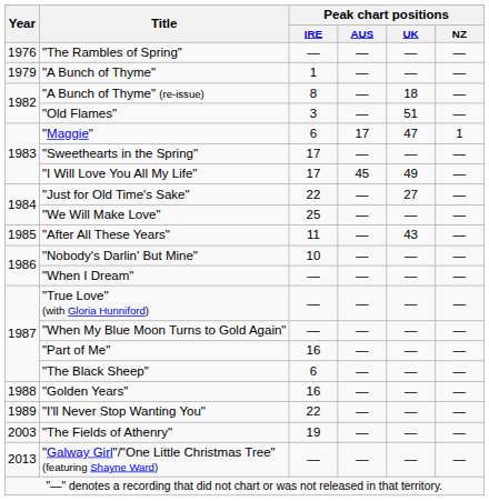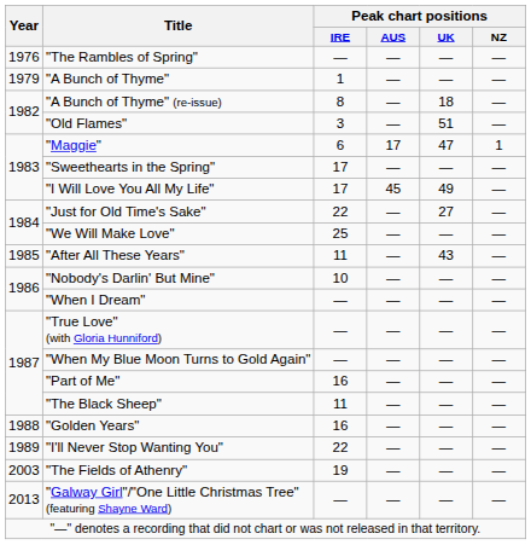"The Black Sheep" | Peak chart positions / IRE: 6 -> 11
